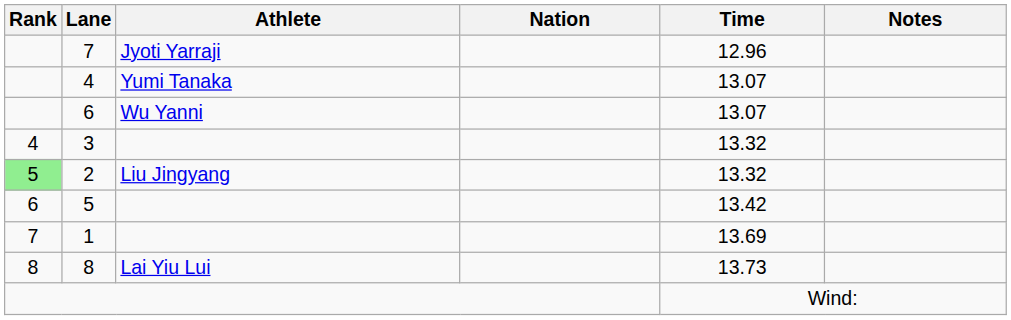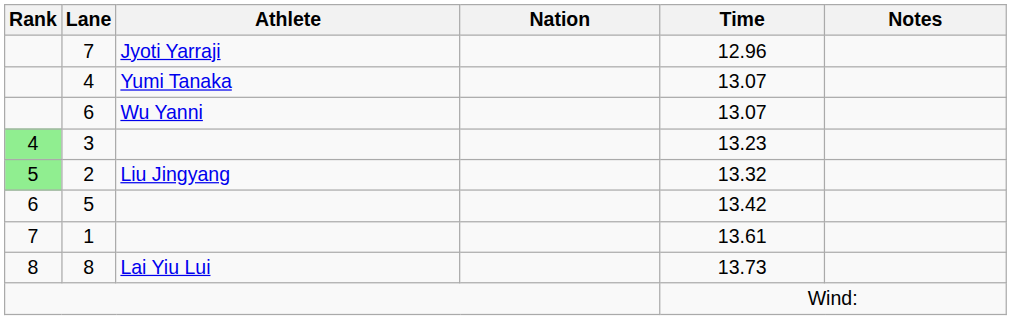3 | Rank: no background -> lightgreen background
3 | Time: 13.32 -> 13.23
1 | Time: 13.69 -> 13.61
